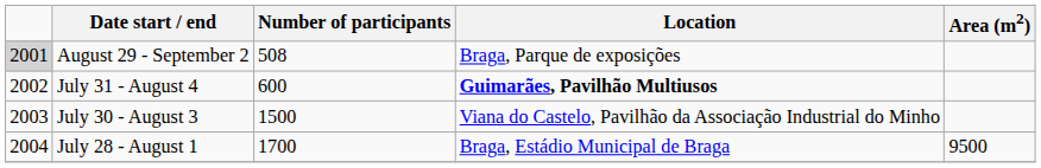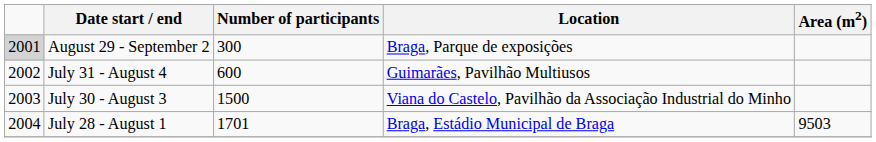August 29 - September 2 | Number of participants: 508 -> 300
July 31 - August 4 | Location: bold -> normal
July 28 - August 1 | Number of participants: 1700 -> 1701
July 28 - August 1 | Area (m2): 9500 -> 9503
